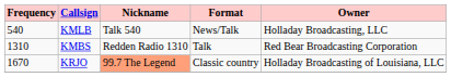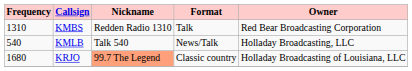rows swapped: KMLB <-> KMBS
KRJO | Frequency: 1670 -> 1680
